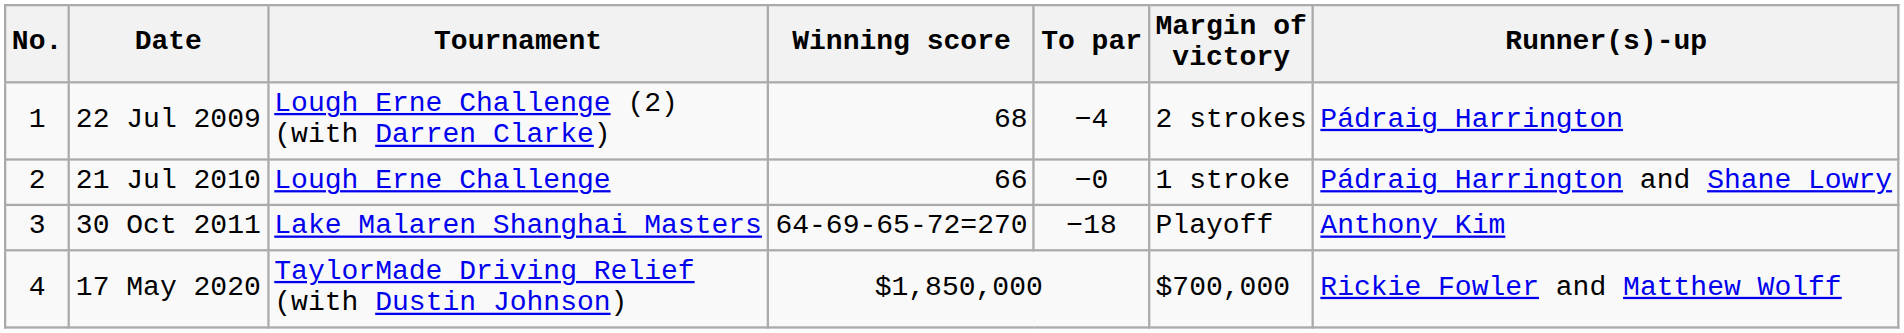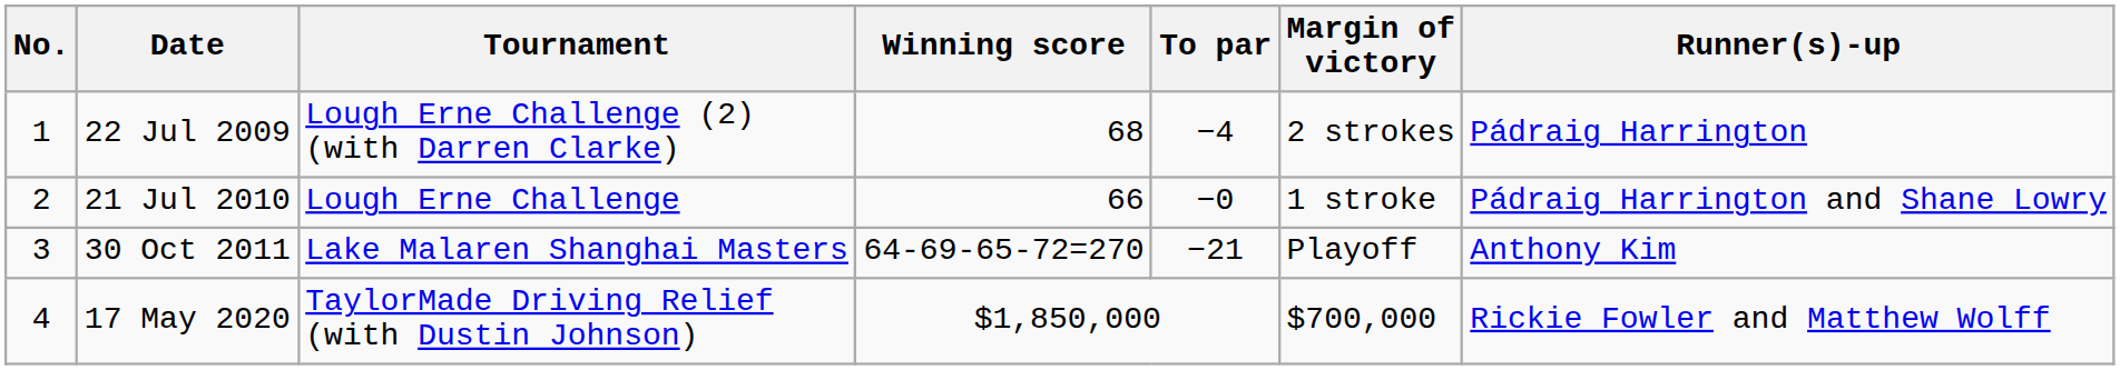30 Oct 2011 | To par: −18 -> −21
